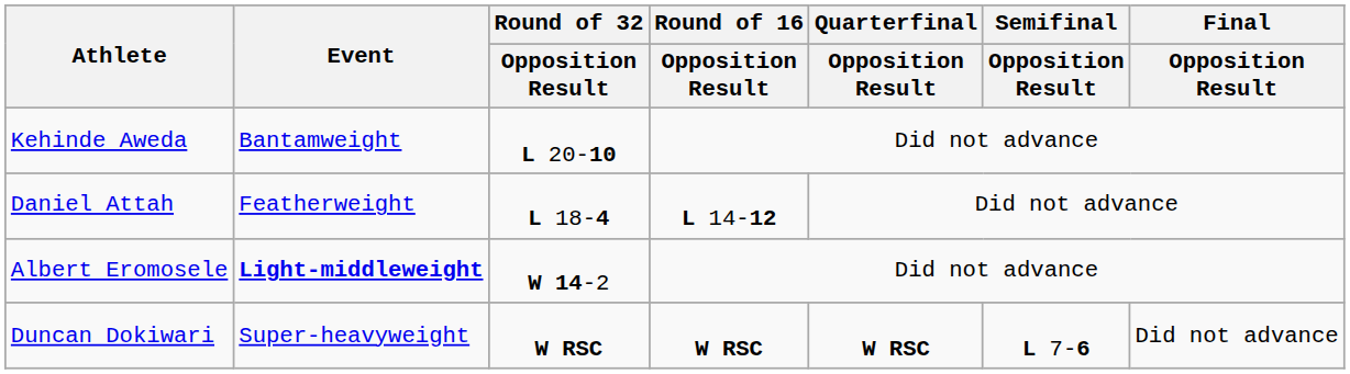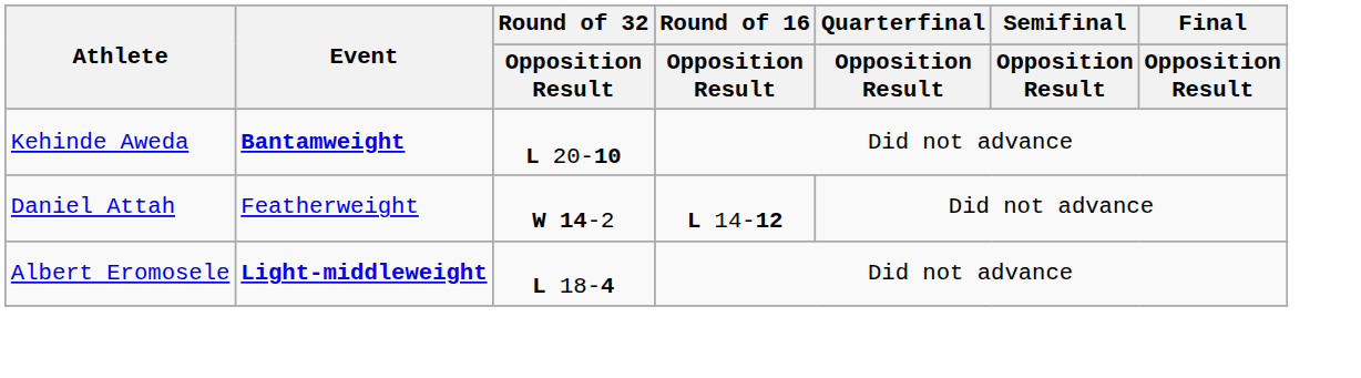Kehinde Aweda | Event: normal -> bold
Daniel Attah | Round of 32 / Opposition Result: L 18-4 -> W 14-2
Albert Eromosele | Round of 32 / Opposition Result: W 14-2 -> L 18-4
- row: Duncan Dokiwari | Super-heavyweight | W RSC | W RSC | W RSC | L 7-6 | Did not advance
